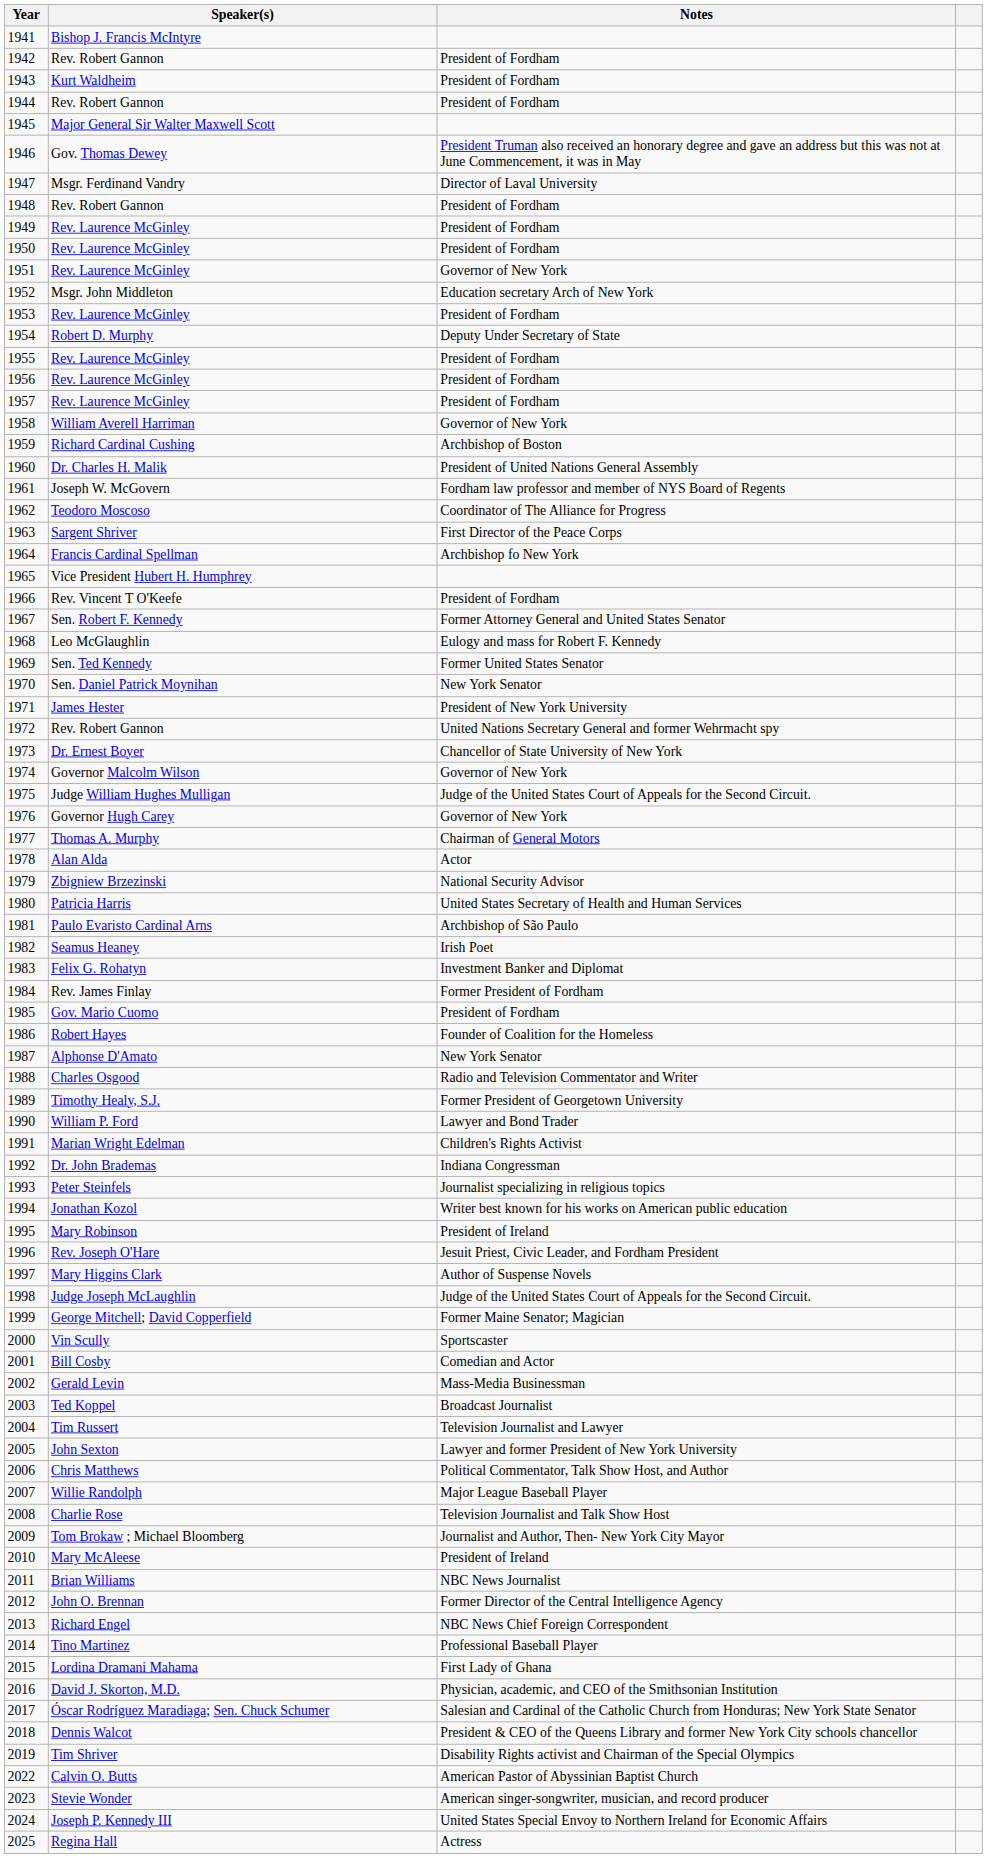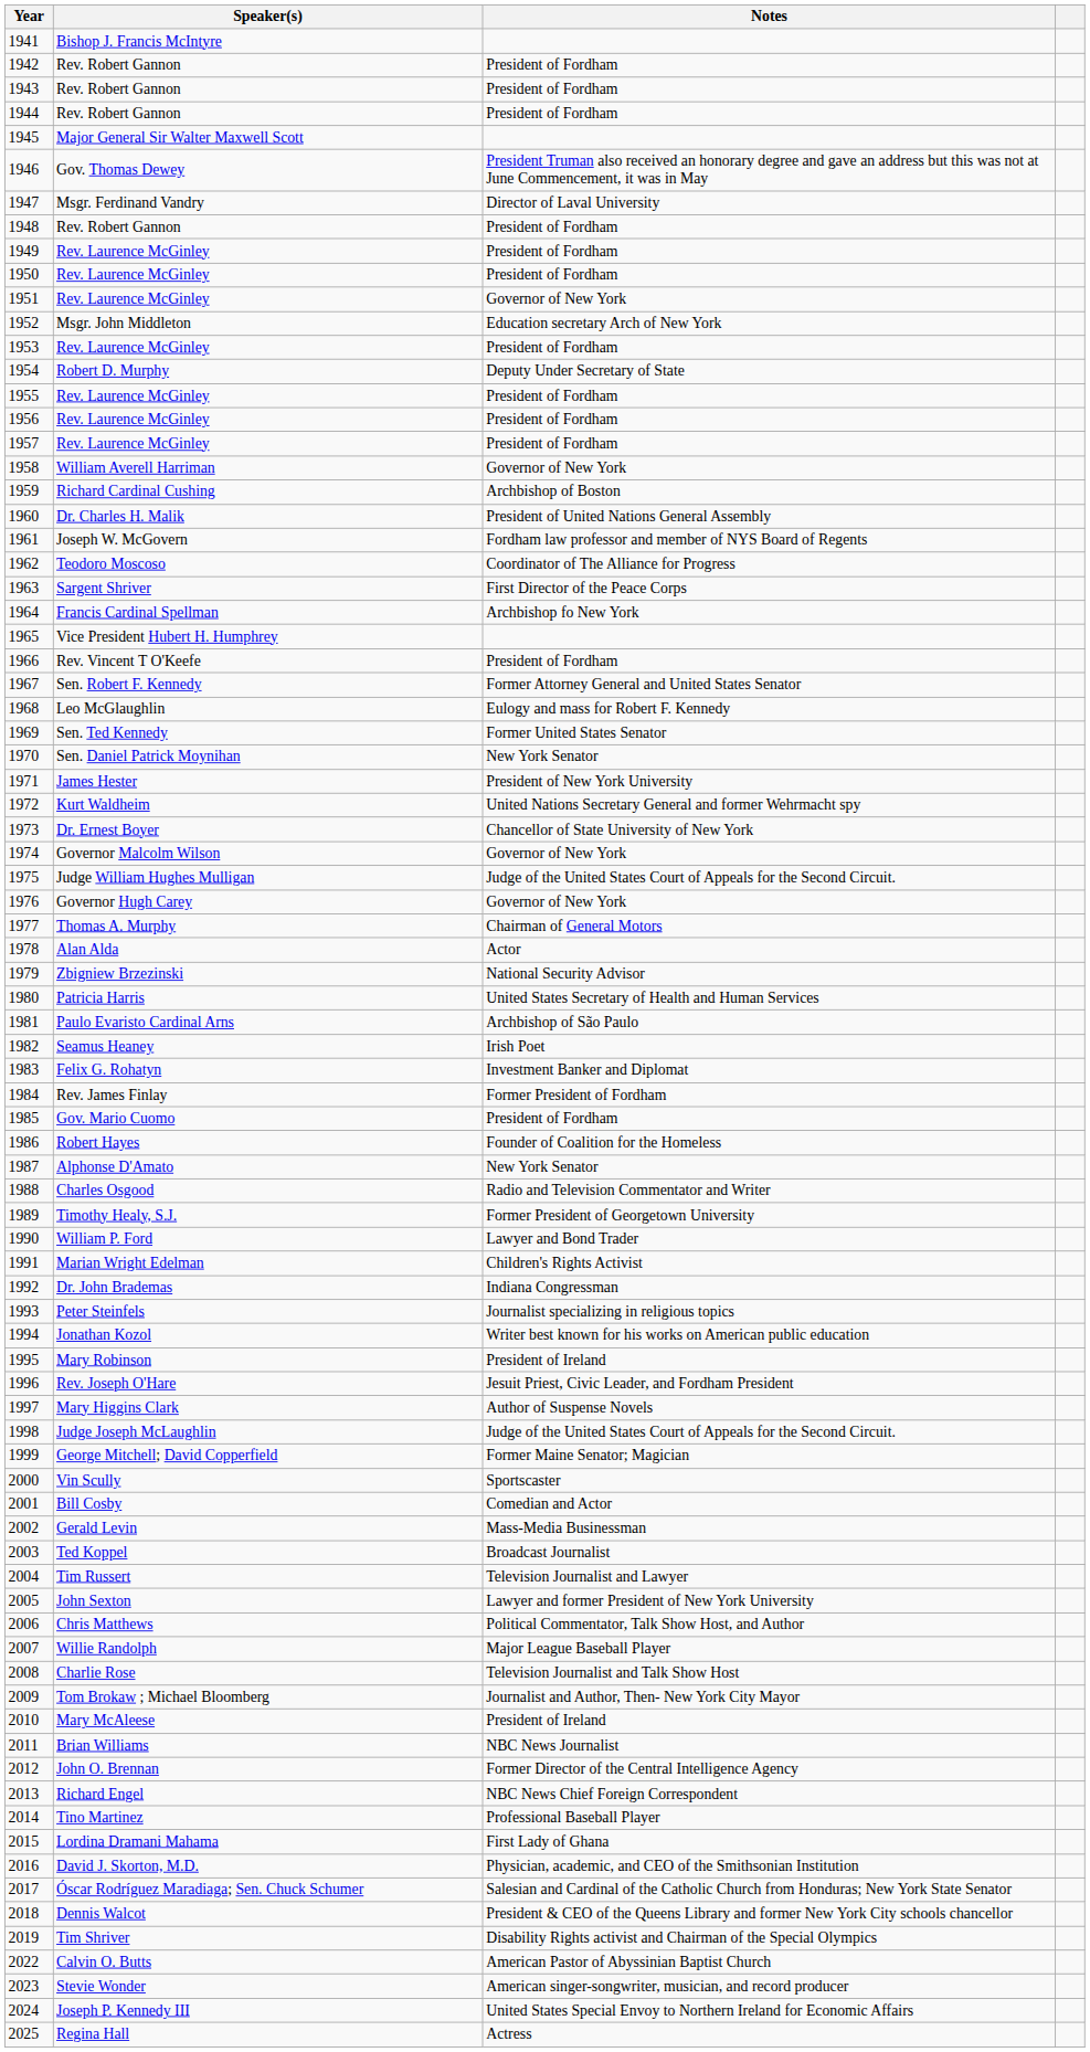1943 | Speaker(s): Kurt Waldheim -> Rev. Robert Gannon
1972 | Speaker(s): Rev. Robert Gannon -> Kurt Waldheim
